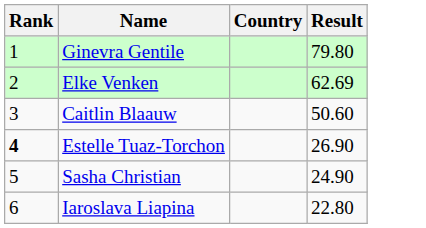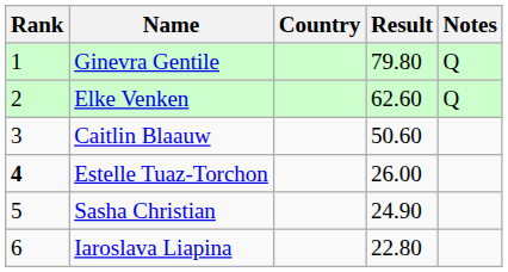+ column: Notes | Q | Q
Elke Venken | Result: 62.69 -> 62.60
Estelle Tuaz-Torchon | Result: 26.90 -> 26.00
